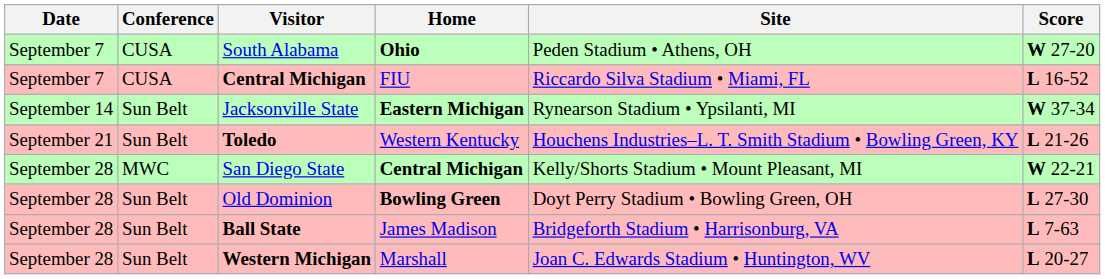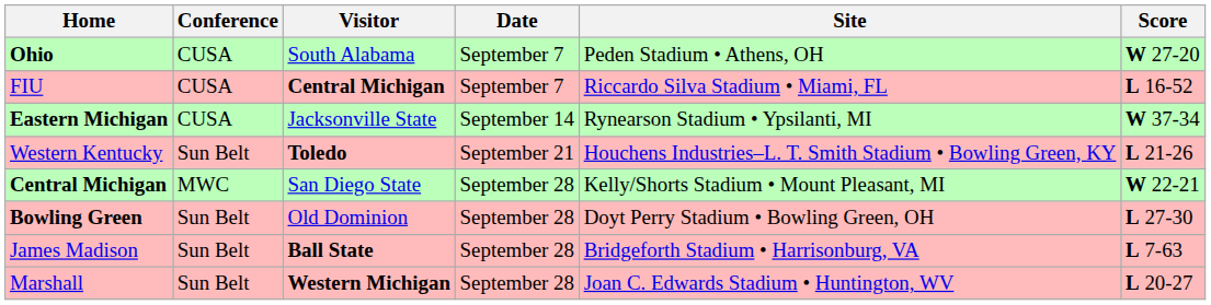columns swapped: Date <-> Home
Jacksonville State | Conference: Sun Belt -> CUSA
